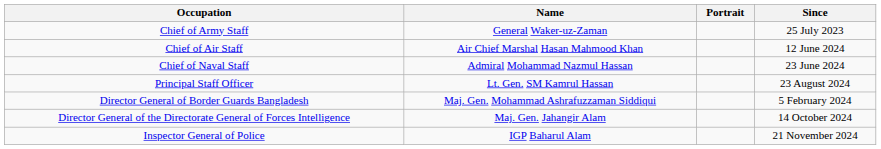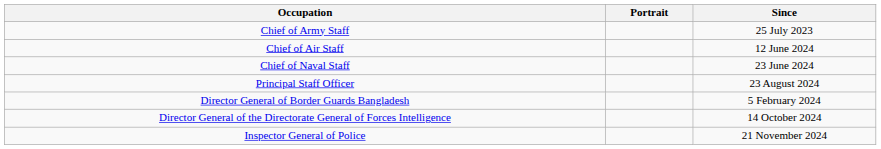- column: Name | General Waker-uz-Zaman | Air Chief Marshal Hasan Mahmood Khan | Admiral Mohammad Nazmul Hassan | Lt. Gen. SM Kamrul Hassan | Maj. Gen. Mohammad Ashrafuzzaman Siddiqui | Maj. Gen. Jahangir Alam | IGP Baharul Alam
